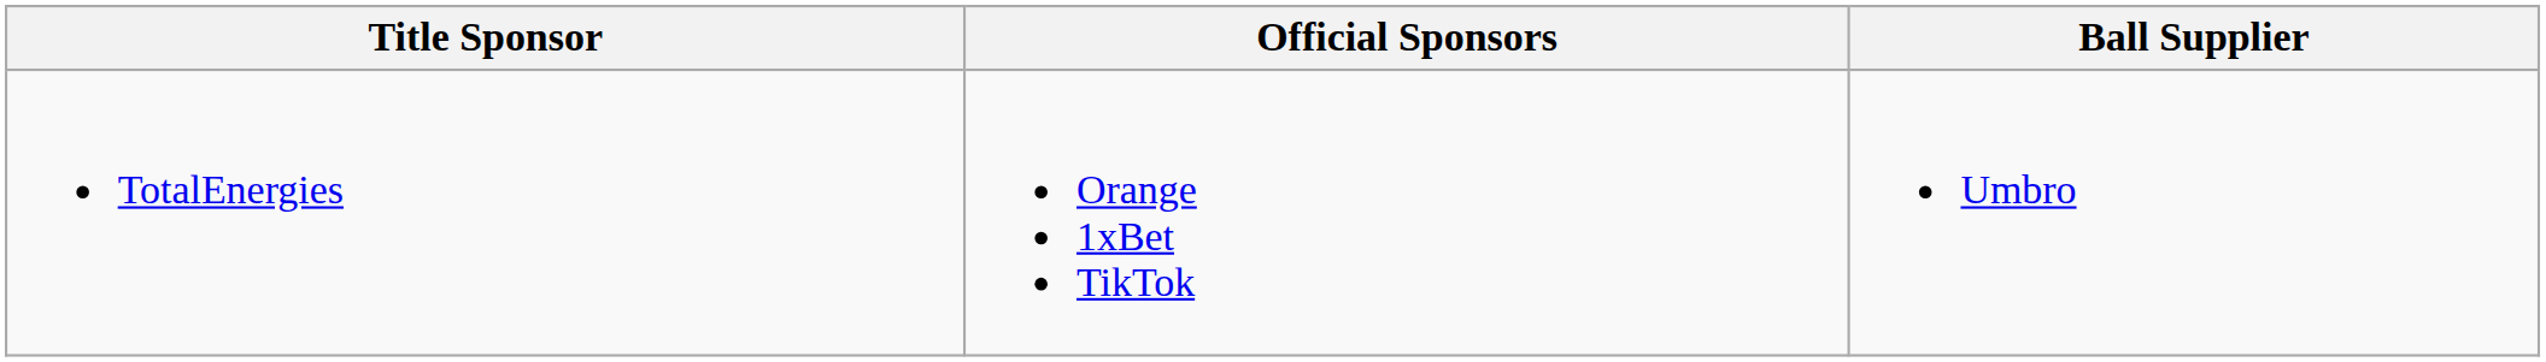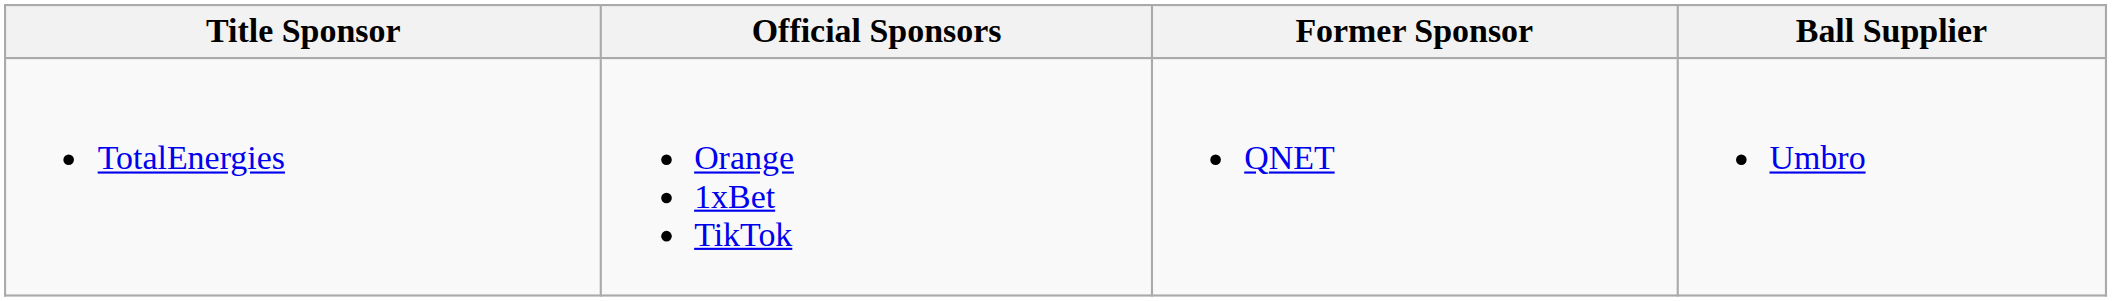+ column: Former Sponsor | QNET
